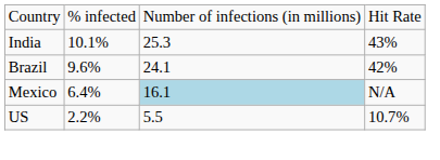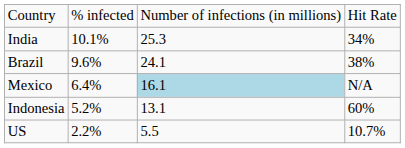India | column 4: 43% -> 34%
Brazil | column 4: 42% -> 38%
+ row: Indonesia | 5.2% | 13.1 | 60%
